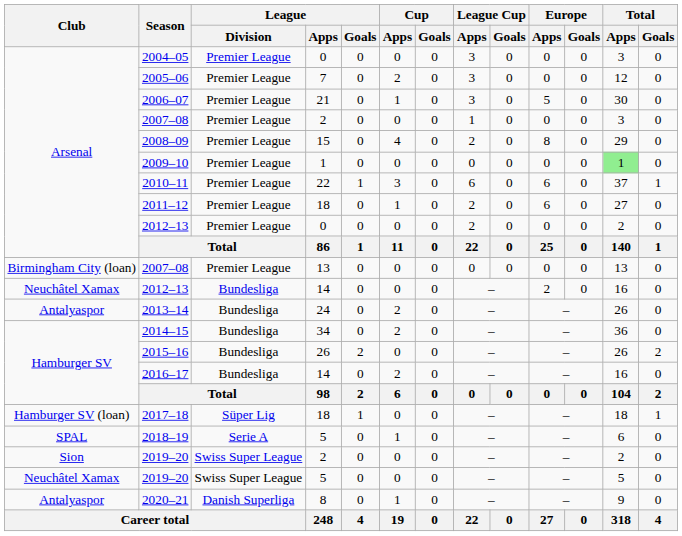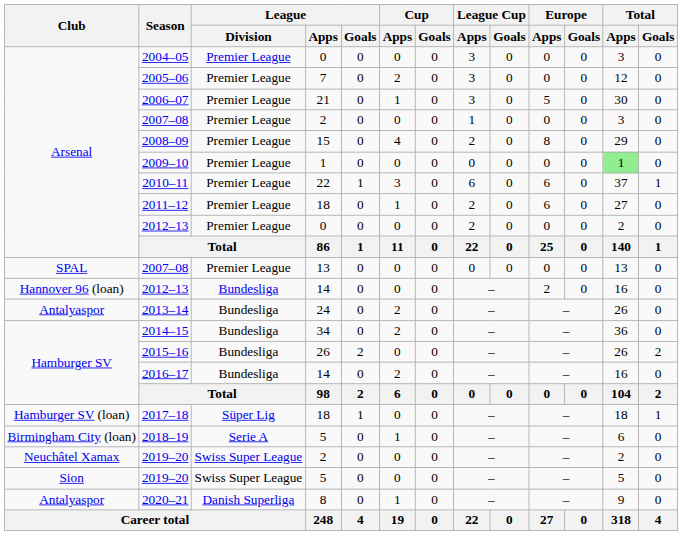2007–08 / 13 | Club: Birmingham City (loan) -> SPAL
2012–13 / 14 | Club: Neuchâtel Xamax -> Hannover 96 (loan)
2018–19 | Club: SPAL -> Birmingham City (loan)
2019–20 / 2 | Club: Sion -> Neuchâtel Xamax
2019–20 / 5 | Club: Neuchâtel Xamax -> Sion
